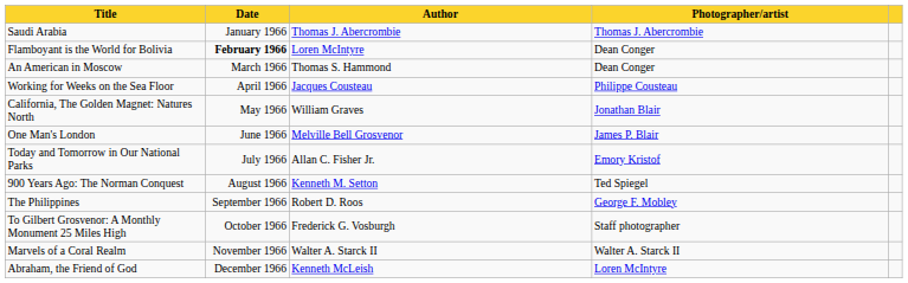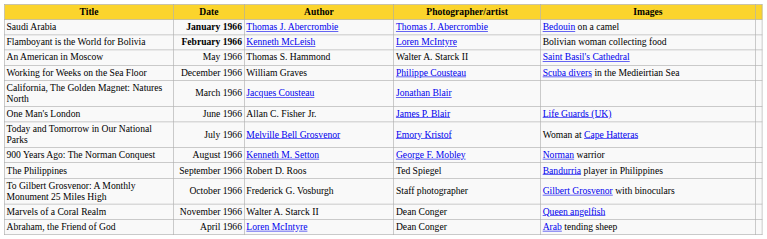+ column: Images | Bedouin on a camel | Bolivian woman collecting food | Saint Basil's Cathedral | Scuba divers in the Medieirtian Sea | Life Guards (UK) | Woman at Cape Hatteras | Norman warrior | Bandurria player in Philippines | Gilbert Grosvenor with binoculars | Queen angelfish | Arab tending sheep
Saudi Arabia | Date: normal -> bold
Flamboyant is the World for Bolivia | Author: Loren McIntyre -> Kenneth McLeish
Flamboyant is the World for Bolivia | Photographer/artist: Dean Conger -> Loren McIntyre
An American in Moscow | Date: March 1966 -> May 1966
An American in Moscow | Photographer/artist: Dean Conger -> Walter A. Starck II
Working for Weeks on the Sea Floor | Date: April 1966 -> December 1966
Working for Weeks on the Sea Floor | Author: Jacques Cousteau -> William Graves
California, The Golden Magnet: Natures North | Date: May 1966 -> March 1966
California, The Golden Magnet: Natures North | Author: William Graves -> Jacques Cousteau
One Man's London | Author: Melville Bell Grosvenor -> Allan C. Fisher Jr.
Today and Tomorrow in Our National Parks | Author: Allan C. Fisher Jr. -> Melville Bell Grosvenor
900 Years Ago: The Norman Conquest | Photographer/artist: Ted Spiegel -> George F. Mobley
The Philippines | Photographer/artist: George F. Mobley -> Ted Spiegel
Marvels of a Coral Realm | Photographer/artist: Walter A. Starck II -> Dean Conger
Abraham, the Friend of God | Date: December 1966 -> April 1966
Abraham, the Friend of God | Author: Kenneth McLeish -> Loren McIntyre
Abraham, the Friend of God | Photographer/artist: Loren McIntyre -> Dean Conger
